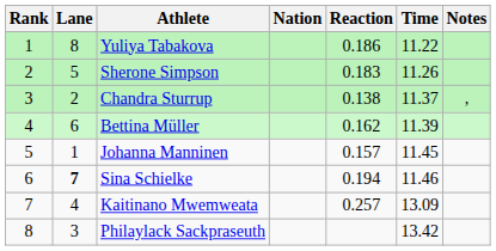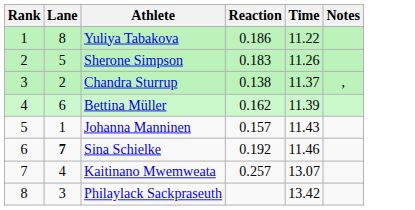- column: Nation
Johanna Manninen | Time: 11.45 -> 11.43
Sina Schielke | Reaction: 0.194 -> 0.192
Kaitinano Mwemweata | Time: 13.09 -> 13.07
